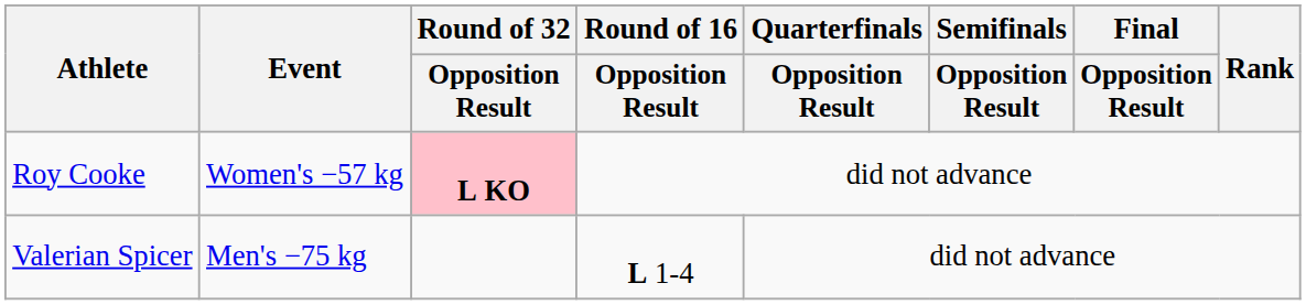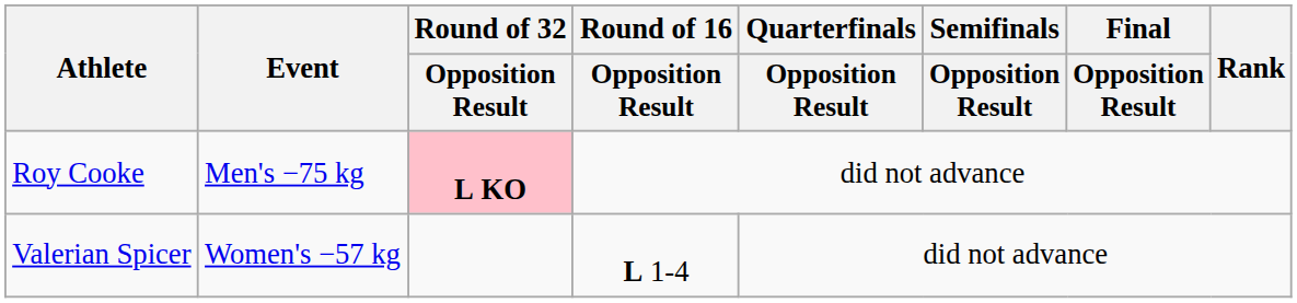Roy Cooke | Event: Women's −57 kg -> Men's −75 kg
Valerian Spicer | Event: Men's −75 kg -> Women's −57 kg
